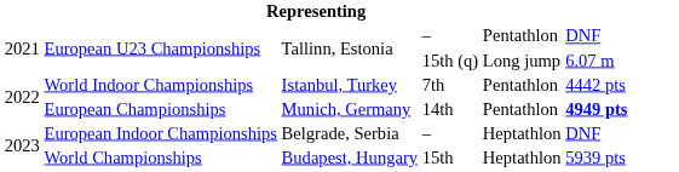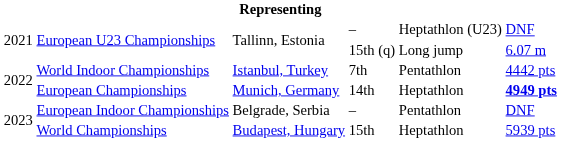European U23 Championships / – | column 5: Pentathlon -> Heptathlon (U23)
European Championships | column 5: Pentathlon -> Heptathlon
European Indoor Championships | column 5: Heptathlon -> Pentathlon
